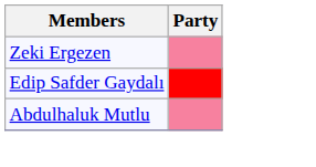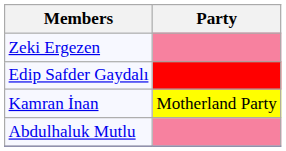+ row: Kamran İnan | Motherland Party
